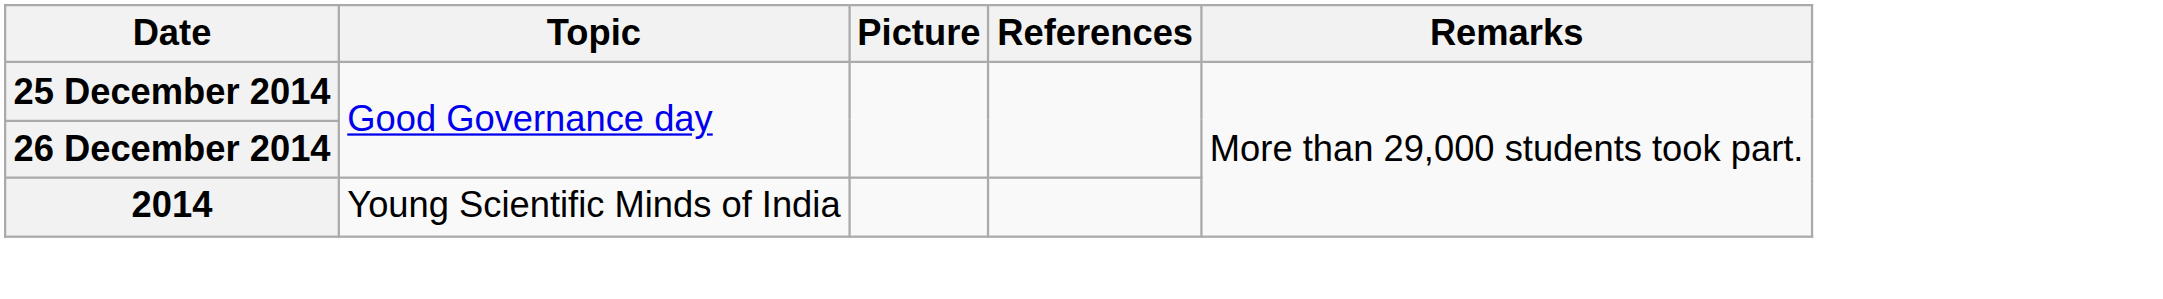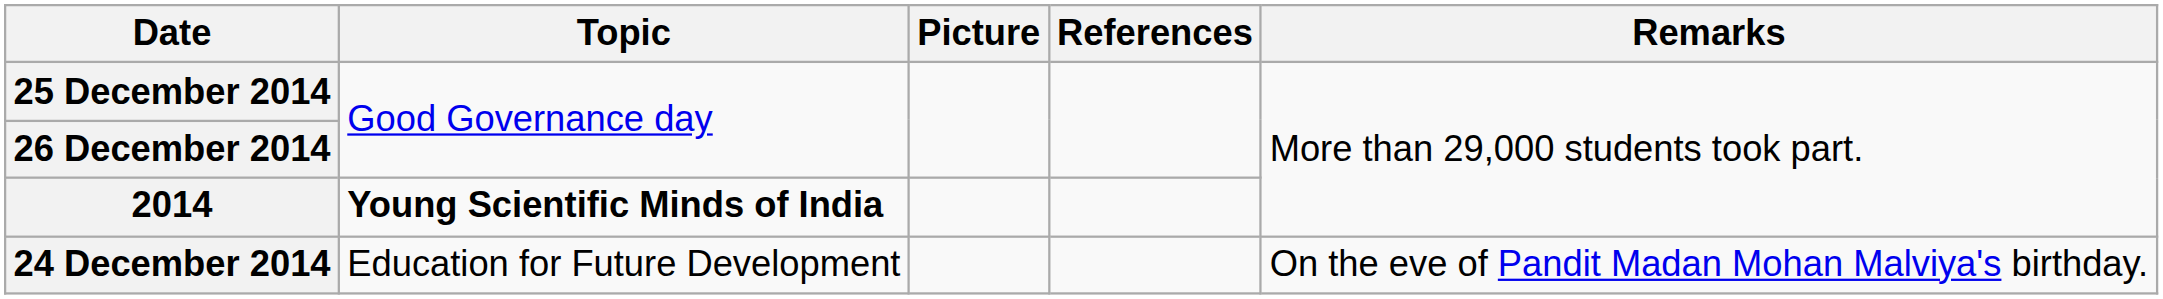2014 | Topic: normal -> bold
+ row: 24 December 2014 | Education for Future Development | On the eve of Pandit Madan Mohan Malviya's birthday.
